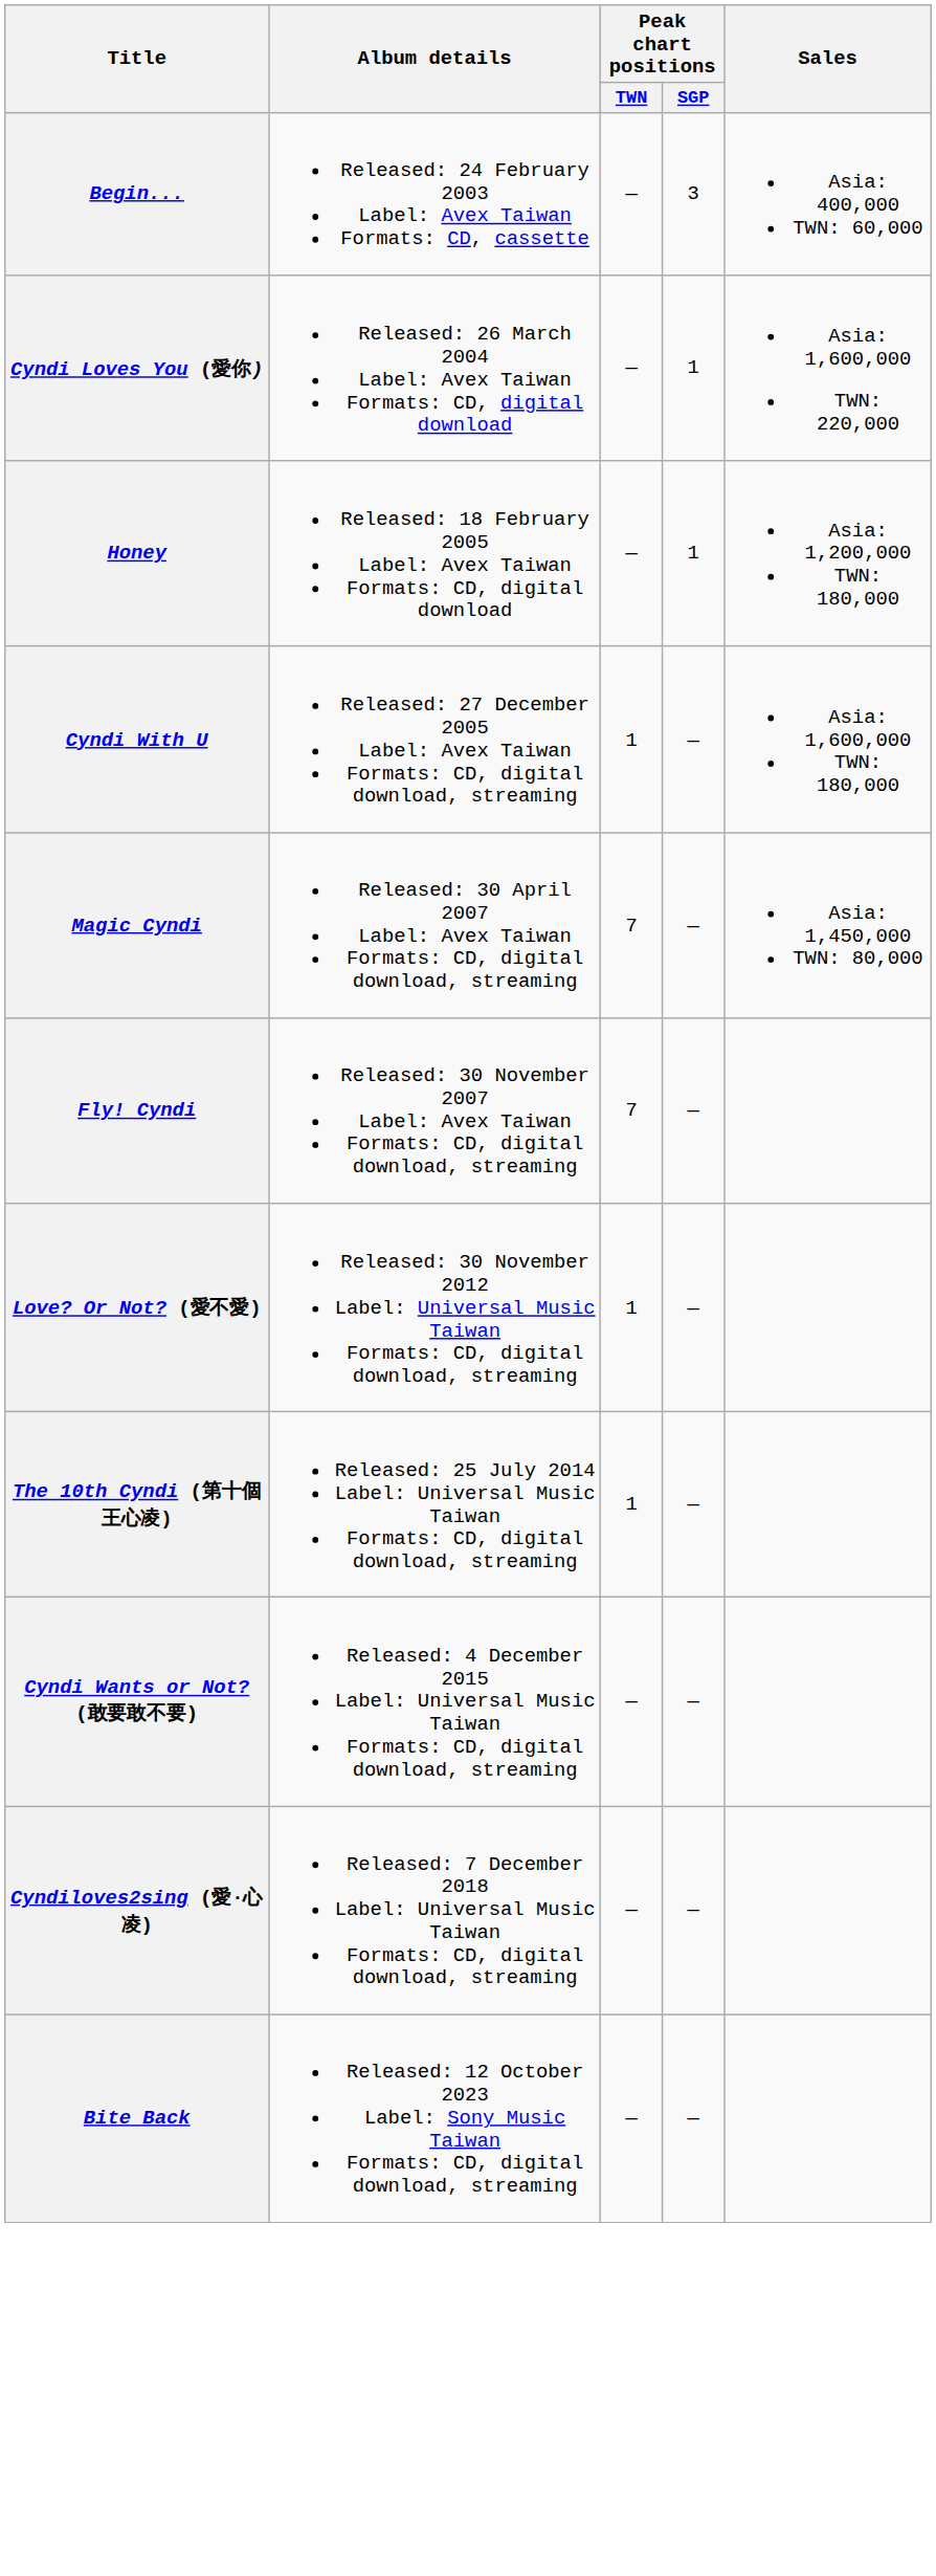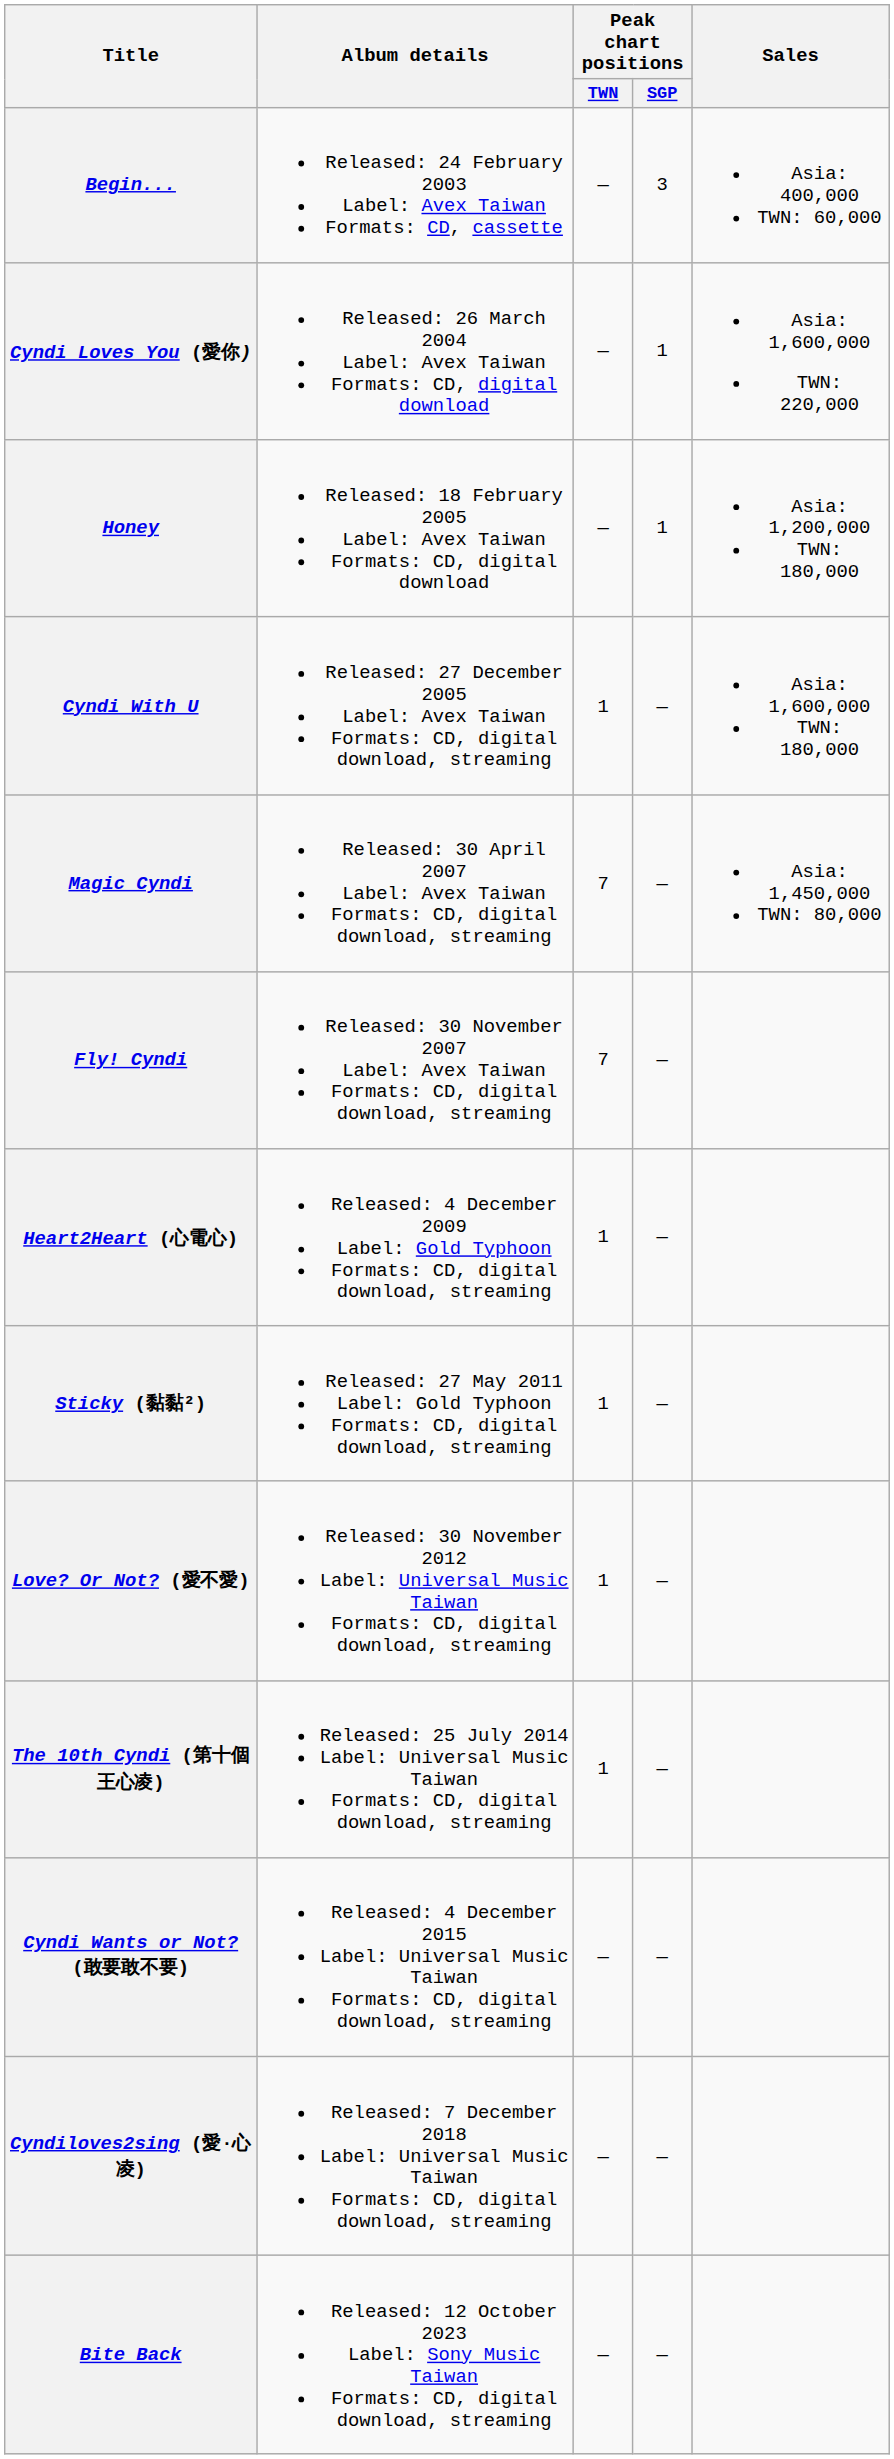+ row: Heart2Heart (心電心) | Released: 4 December 2009 Label: Gold Typhoon Formats: CD, digital download, streaming | 1 | —
+ row: Sticky (黏黏²) | Released: 27 May 2011 Label: Gold Typhoon Formats: CD, digital download, streaming | 1 | —
